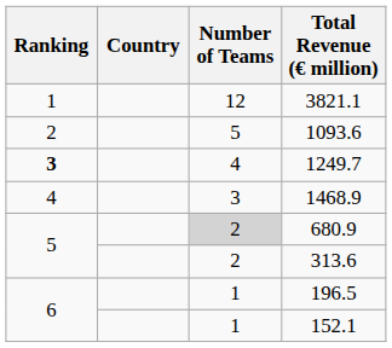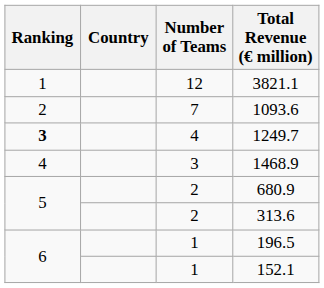1093.6 | Number of Teams: 5 -> 7
680.9 | Number of Teams: lightgrey background -> no background
